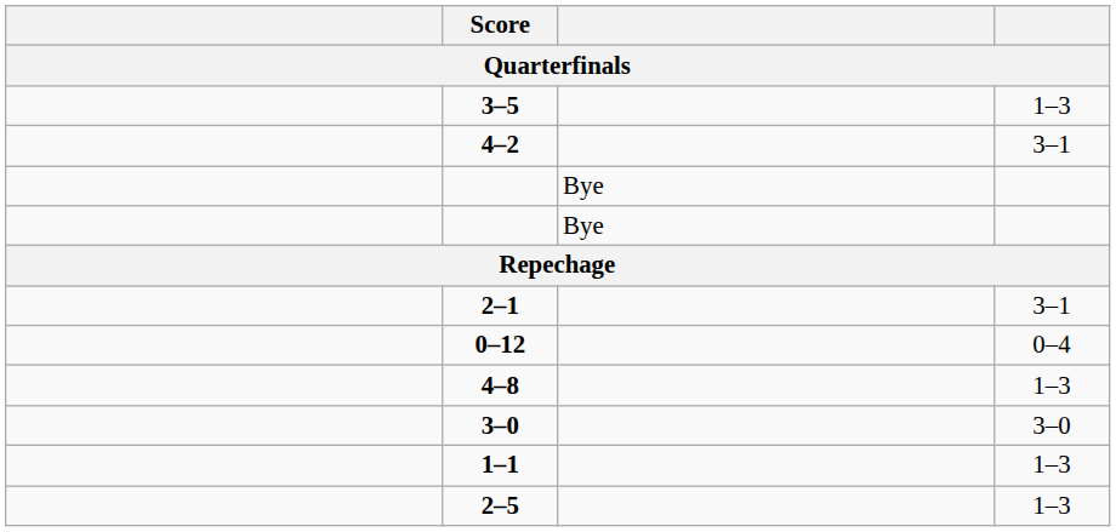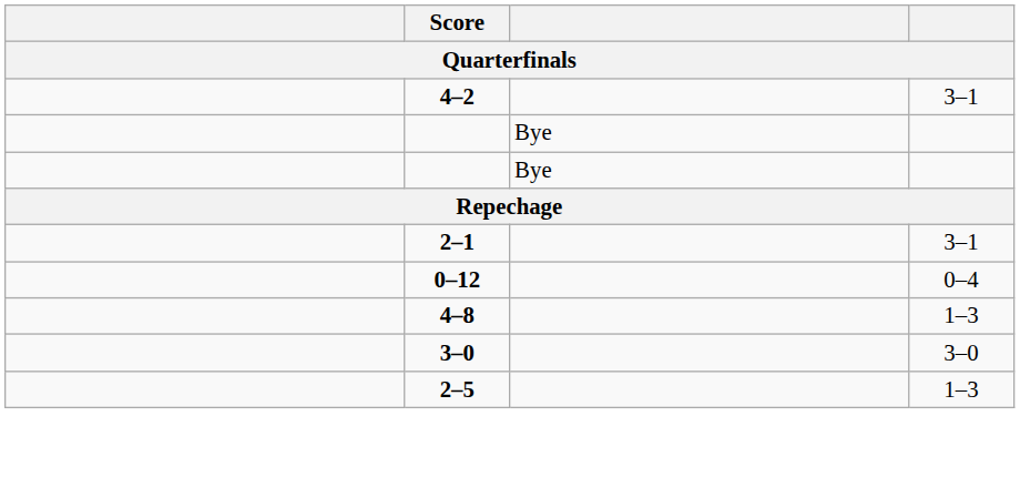- row: 3–5 | 1–3
- row: 1–1 | 1–3
